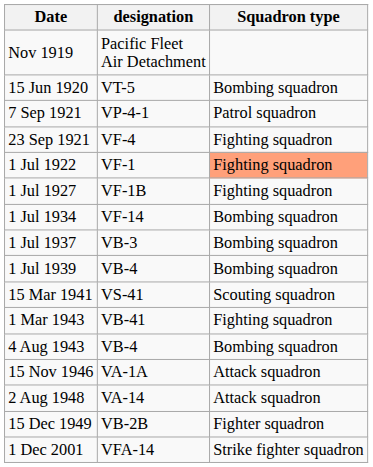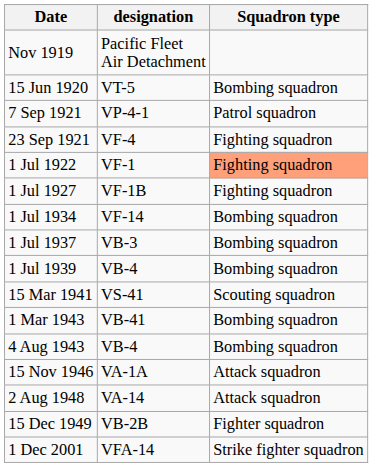1 Mar 1943 | Squadron type: Fighting squadron -> Bombing squadron
